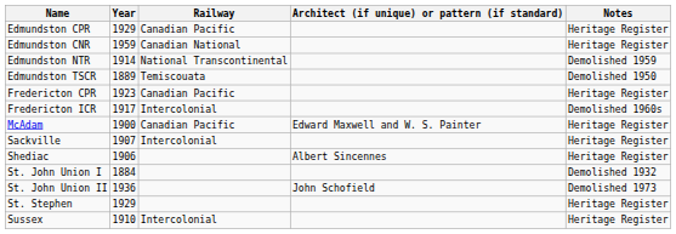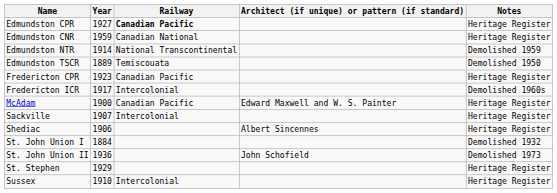Edmundston CPR | Year: 1929 -> 1927
Edmundston CPR | Railway: normal -> bold
